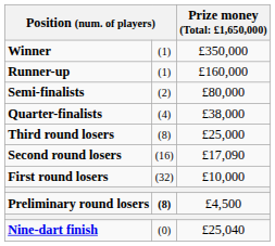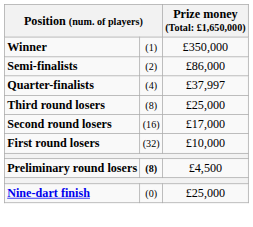- row: Runner-up | (1) | £160,000
Semi-finalists | column 3: £80,000 -> £86,000
Quarter-finalists | column 3: £38,000 -> £37,997
Second round losers | column 3: £17,090 -> £17,000
Nine-dart finish | column 3: £25,040 -> £25,000
